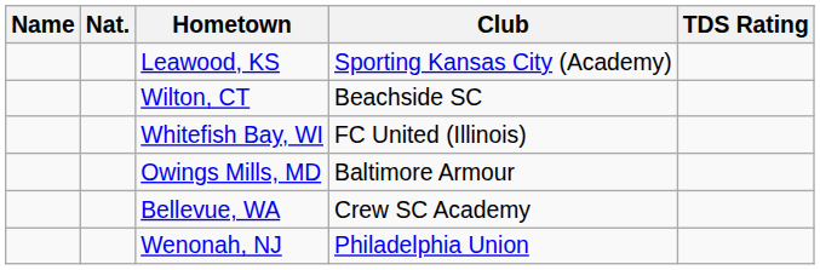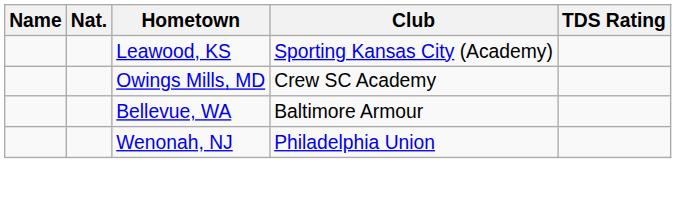- row: Wilton, CT | Beachside SC
- row: Whitefish Bay, WI | FC United (Illinois)
Owings Mills, MD | Club: Baltimore Armour -> Crew SC Academy
Bellevue, WA | Club: Crew SC Academy -> Baltimore Armour
